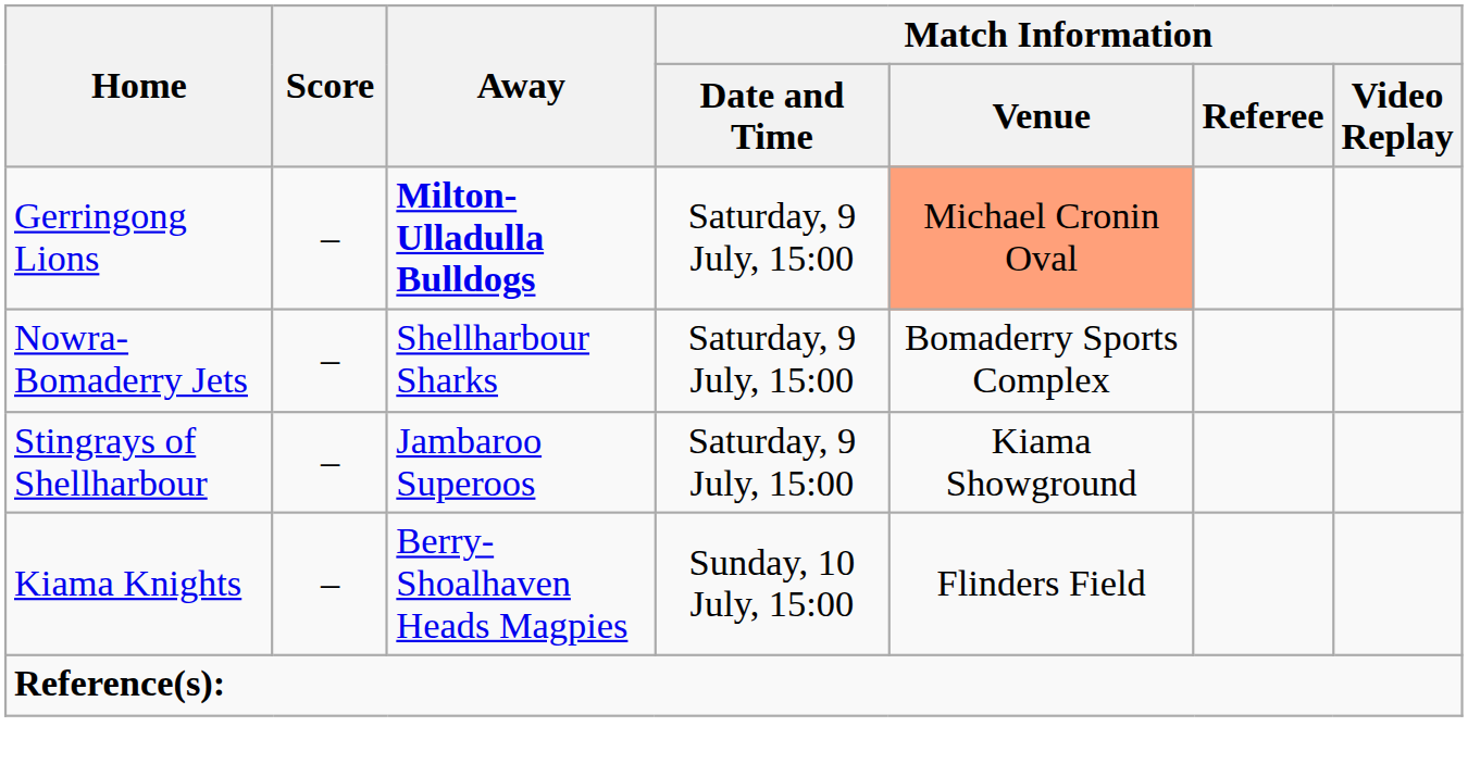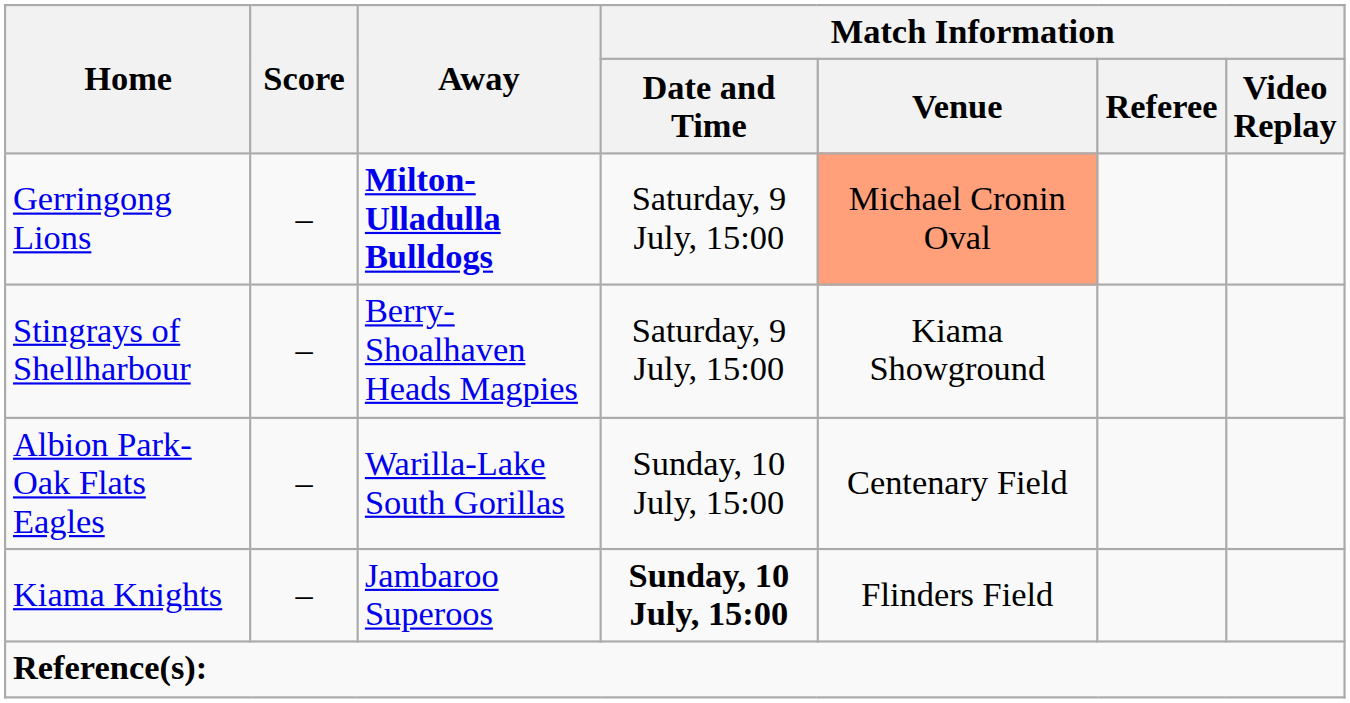- row: Nowra-Bomaderry Jets | – | Shellharbour Sharks | Saturday, 9 July, 15:00 | Bomaderry Sports Complex
Stingrays of Shellharbour | Away: Jambaroo Superoos -> Berry-Shoalhaven Heads Magpies
+ row: Albion Park-Oak Flats Eagles | – | Warilla-Lake South Gorillas | Sunday, 10 July, 15:00 | Centenary Field
Kiama Knights | Away: Berry-Shoalhaven Heads Magpies -> Jambaroo Superoos
Kiama Knights | Match Information / Date and Time: normal -> bold
